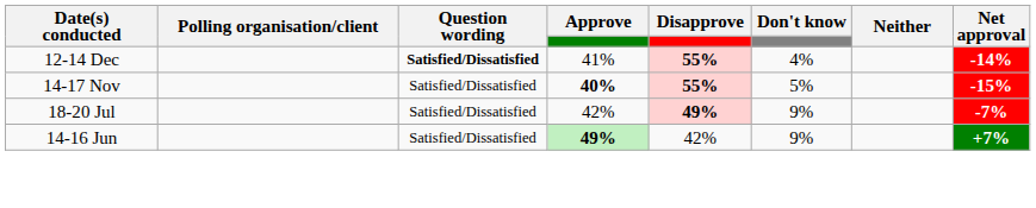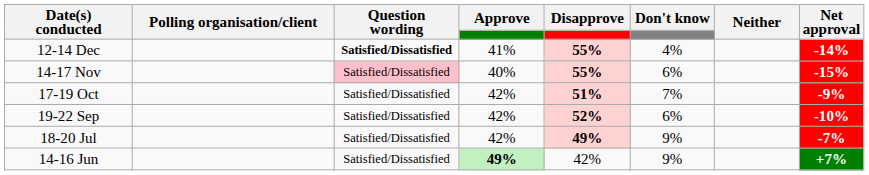14-17 Nov | Question wording: no background -> pink background
14-17 Nov | Approve: bold -> normal
14-17 Nov | Don't know: 5% -> 6%
+ row: 17-19 Oct | Satisfied/Dissatisfied | 42% | 51% | 7% | -9%
+ row: 19-22 Sep | Satisfied/Dissatisfied | 42% | 52% | 6% | -10%
